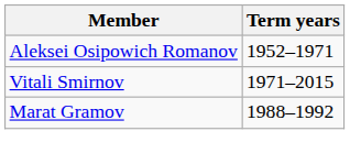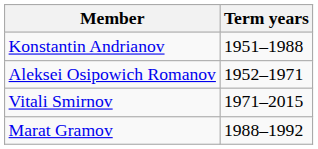+ row: Konstantin Andrianov | 1951–1988
